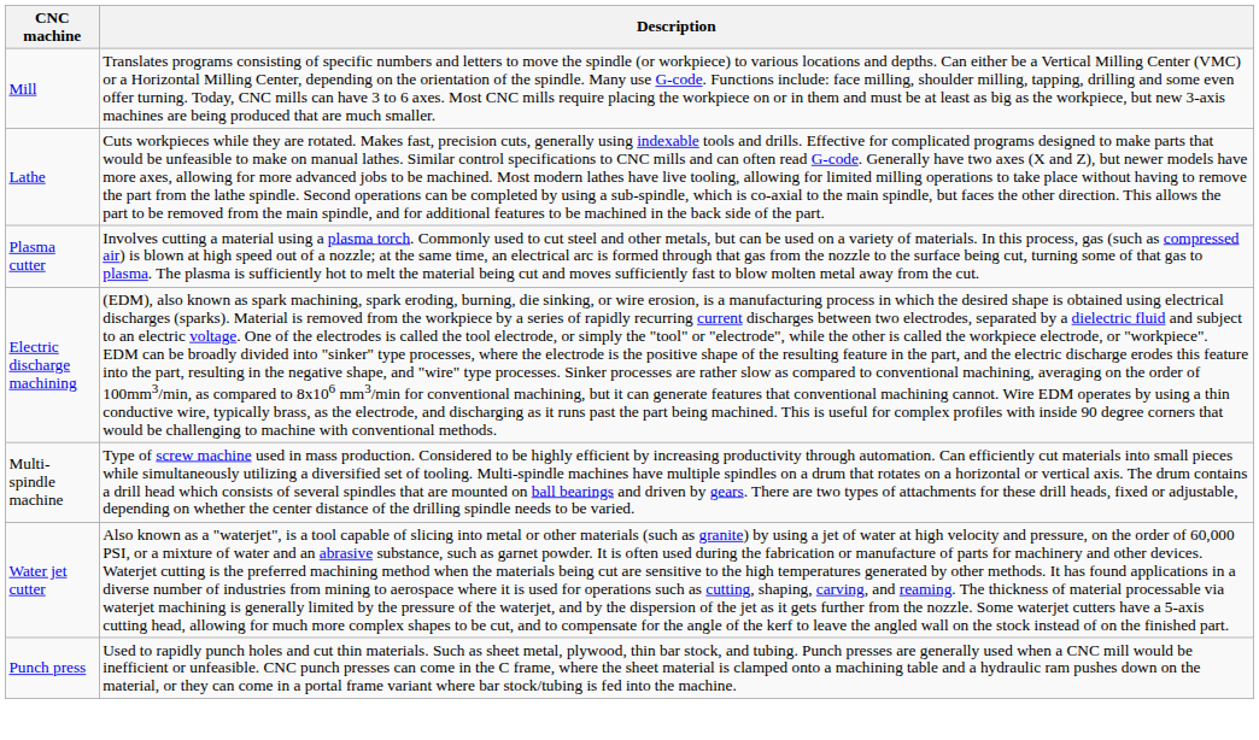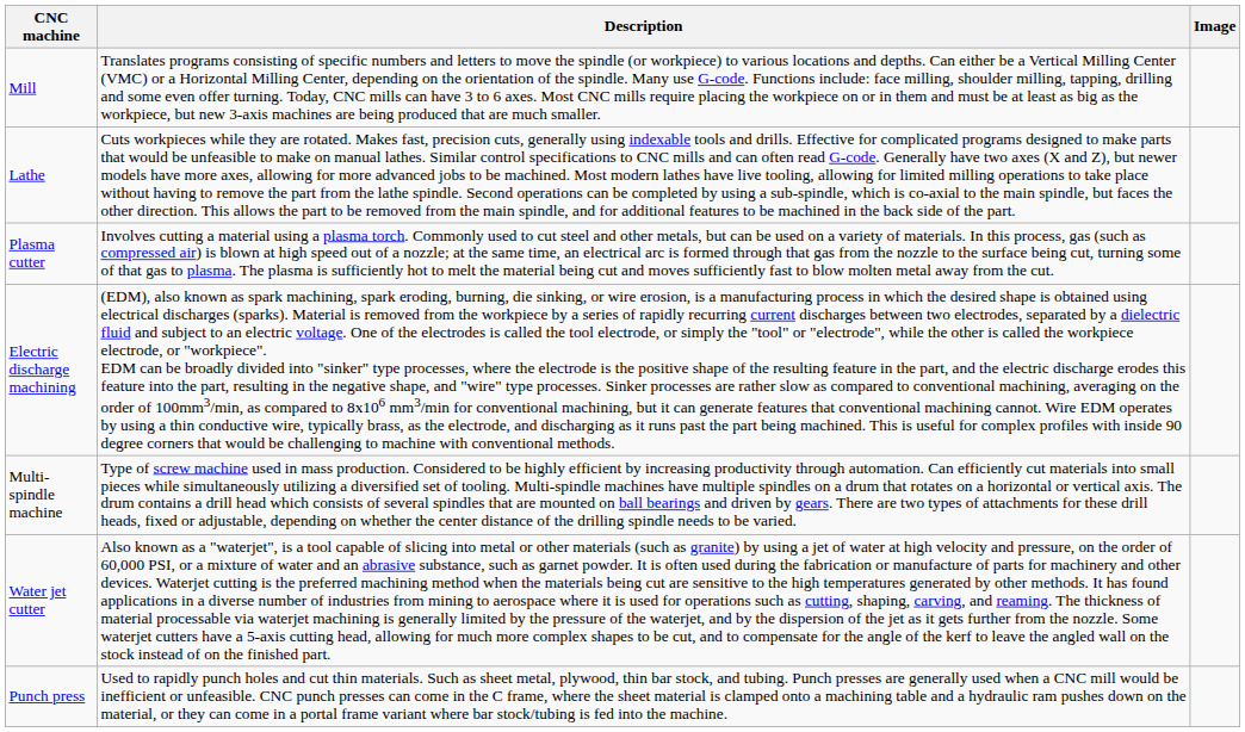+ column: Image
